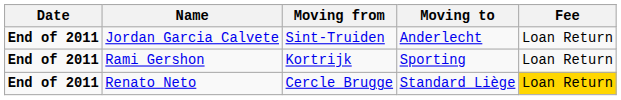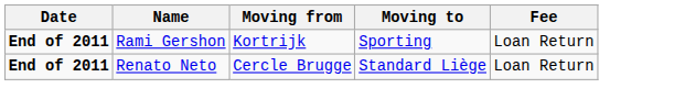- row: End of 2011 | Jordan Garcia Calvete | Sint-Truiden | Anderlecht | Loan Return
Renato Neto | Fee: gold background -> no background
